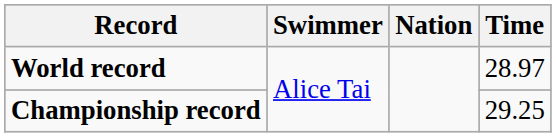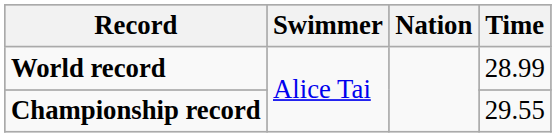World record | Time: 28.97 -> 28.99
Championship record | Time: 29.25 -> 29.55
